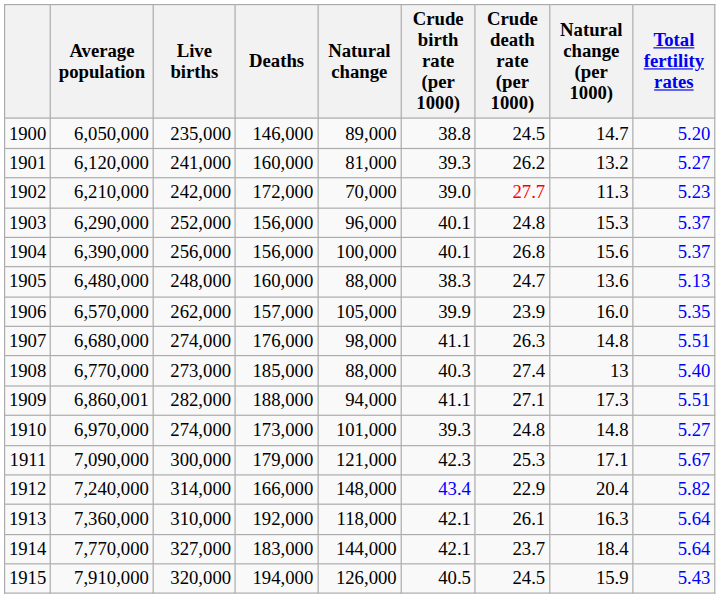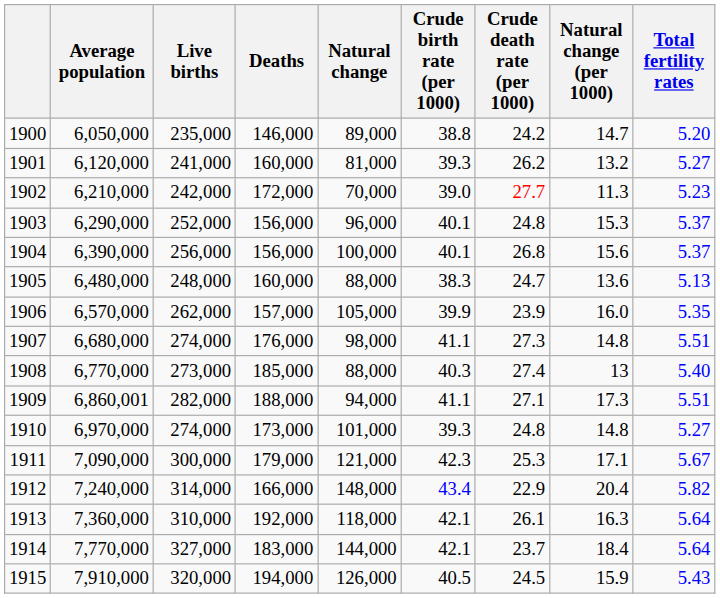1900 | Crude death rate (per 1000): 24.5 -> 24.2
1907 | Crude death rate (per 1000): 26.3 -> 27.3
